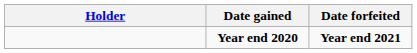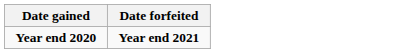- column: Holder
